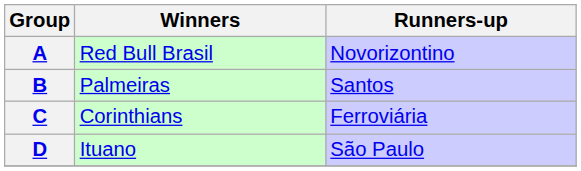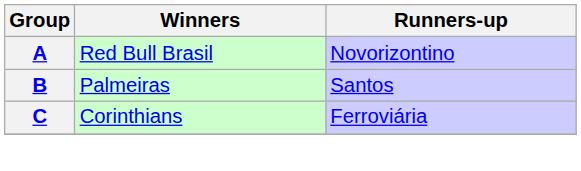- row: D | Ituano | São Paulo
